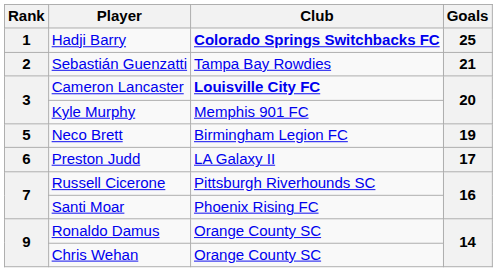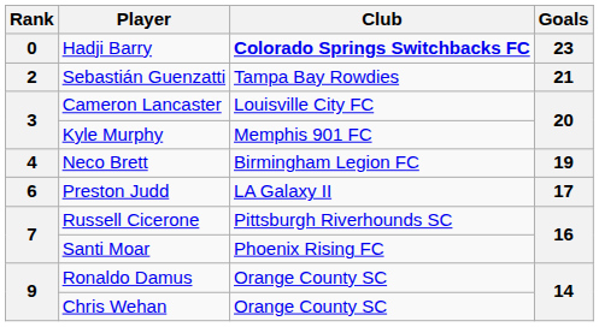Hadji Barry | Rank: 1 -> 0
Hadji Barry | Goals: 25 -> 23
Cameron Lancaster | Club: bold -> normal
Neco Brett | Rank: 5 -> 4
